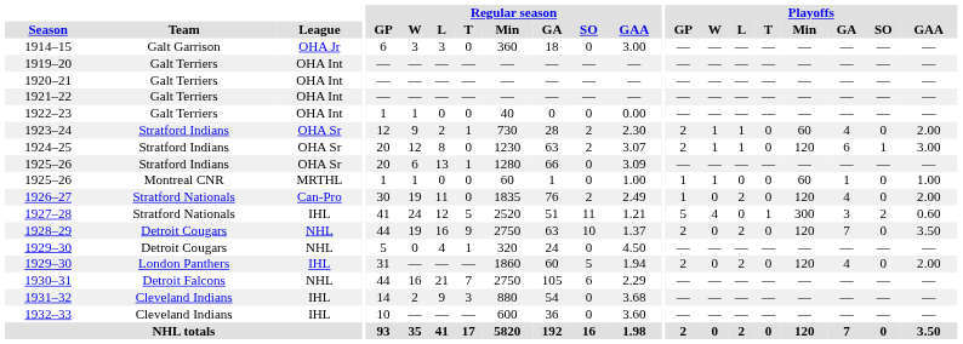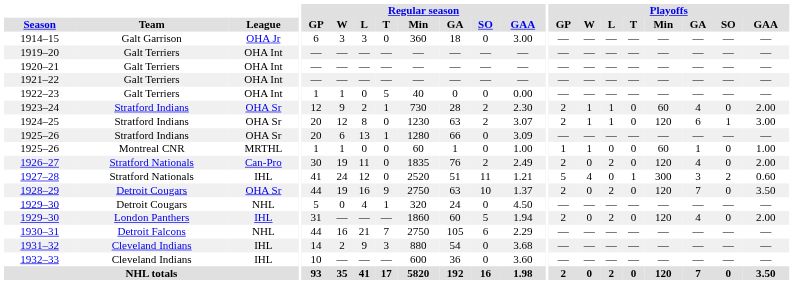1922–23 | Regular season / T: 0 -> 5
1926–27 | Playoffs / GP: 1 -> 2
1927–28 | Regular season / T: 5 -> 0
1928–29 | League: NHL -> OHA Sr
